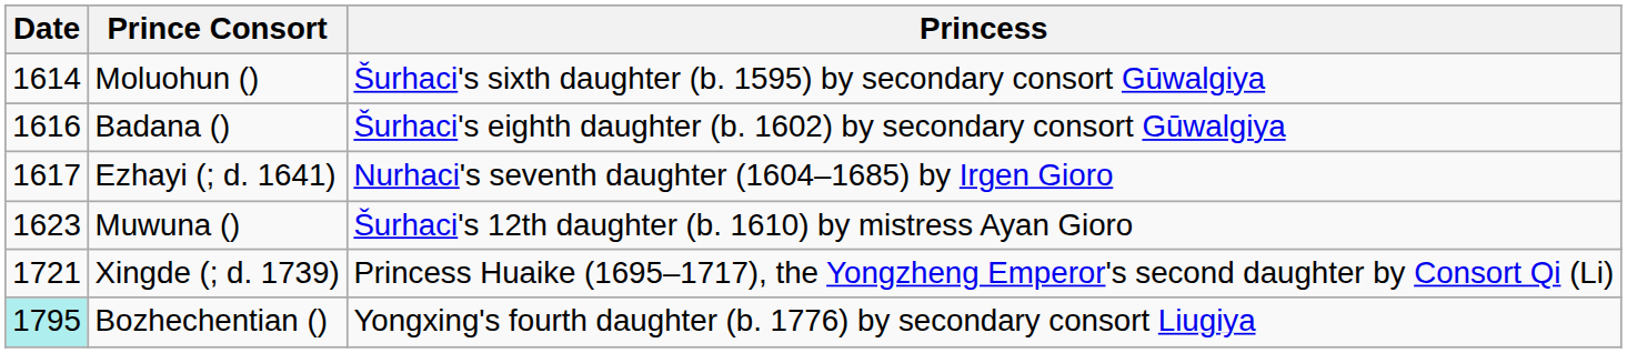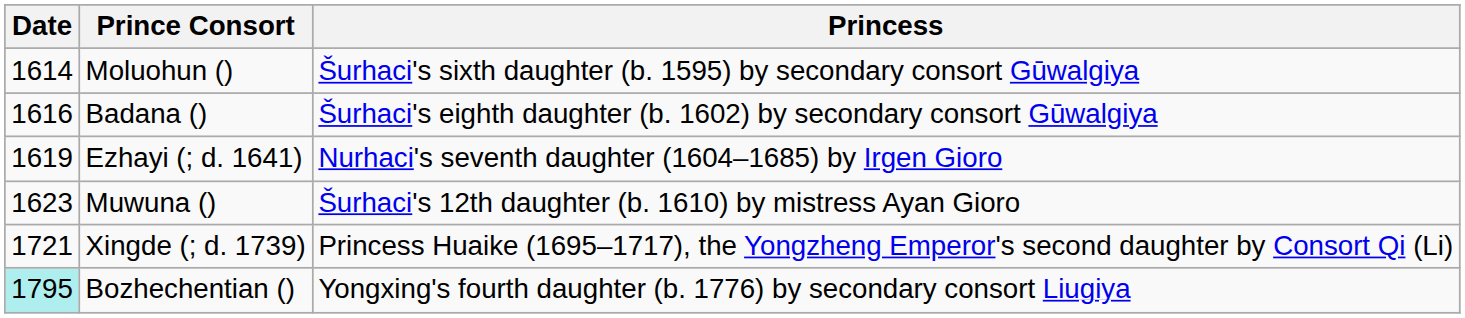Ezhayi (; d. 1641) | Date: 1617 -> 1619
